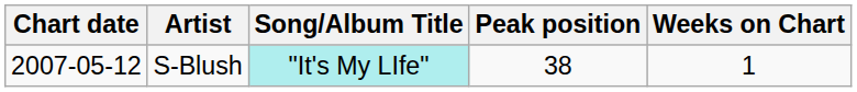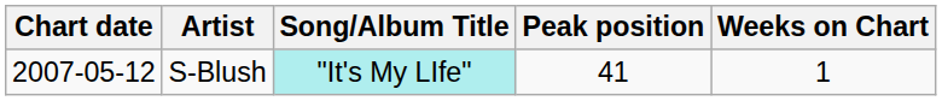S-Blush | Peak position: 38 -> 41
